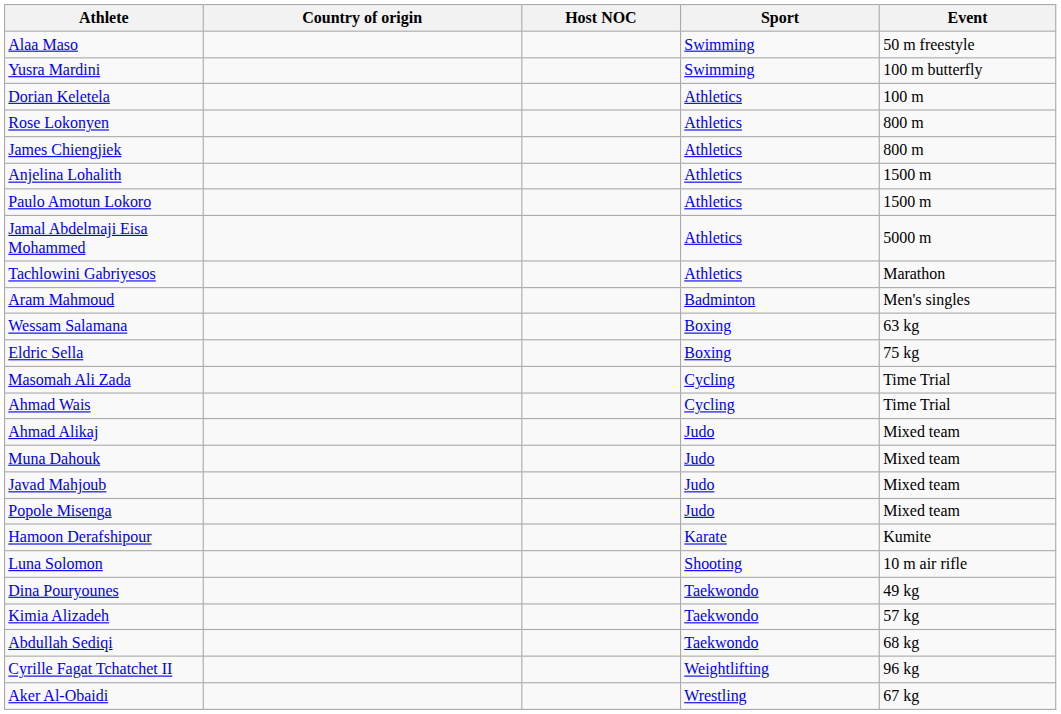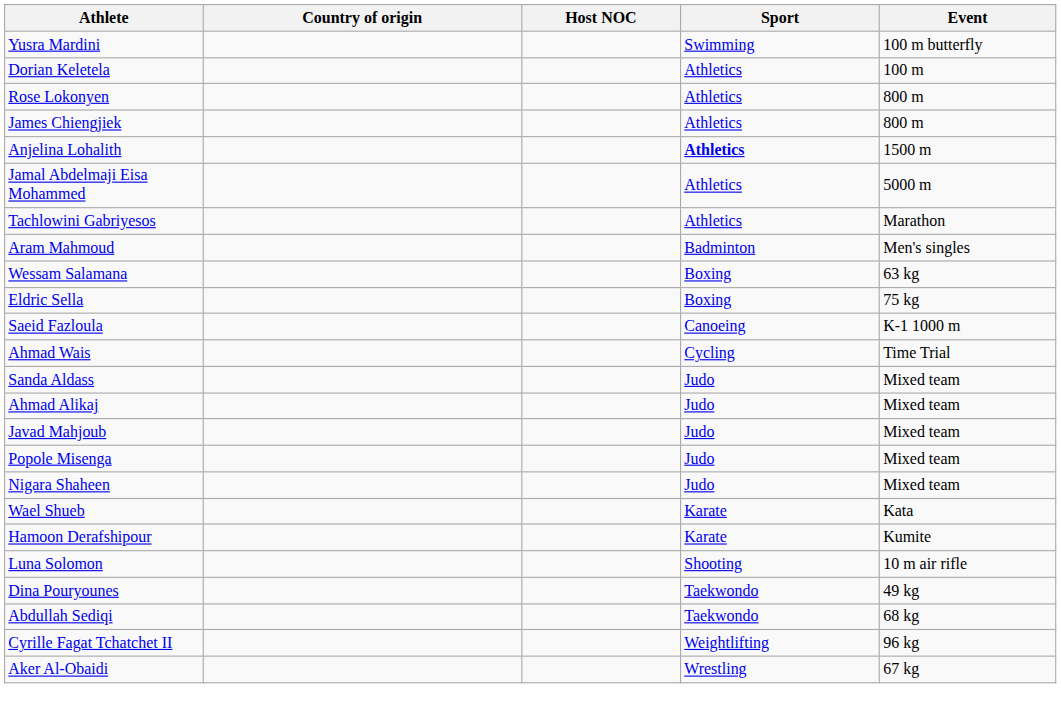- row: Alaa Maso | Swimming | 50 m freestyle
Anjelina Lohalith | Sport: normal -> bold
- row: Paulo Amotun Lokoro | Athletics | 1500 m
+ row: Saeid Fazloula | Canoeing | K-1 1000 m
- row: Masomah Ali Zada | Cycling | Time Trial
+ row: Sanda Aldass | Judo | Mixed team
- row: Muna Dahouk | Judo | Mixed team
+ row: Nigara Shaheen | Judo | Mixed team
+ row: Wael Shueb | Karate | Kata
- row: Kimia Alizadeh | Taekwondo | 57 kg
